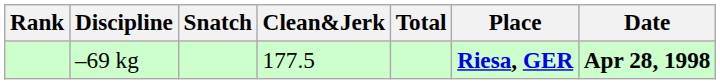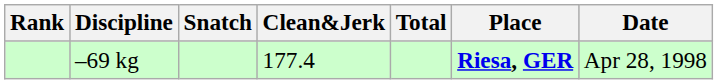–69 kg | Clean&Jerk: 177.5 -> 177.4
–69 kg | Date: bold -> normal
